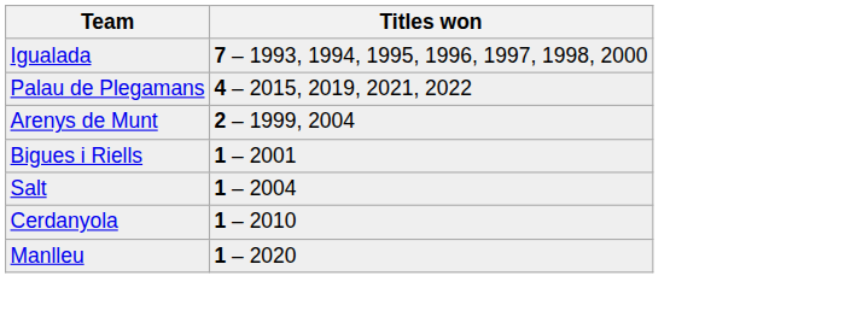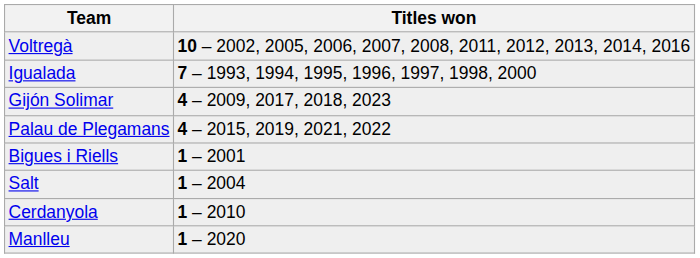+ row: Voltregà | 10 – 2002, 2005, 2006, 2007, 2008, 2011, 2012, 2013, 2014, 2016
+ row: Gijón Solimar | 4 – 2009, 2017, 2018, 2023
- row: Arenys de Munt | 2 – 1999, 2004
